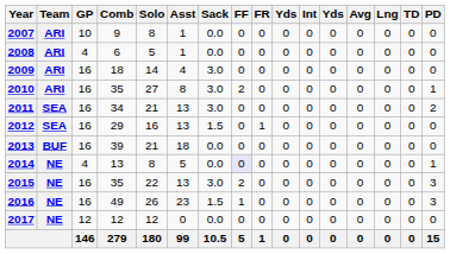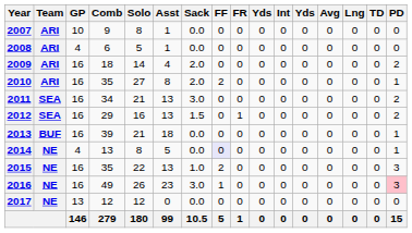2009 | Sack: 3.0 -> 2.0
2009 | PD: 0 -> 2
2010 | Sack: 3.0 -> 2.0
2012 | PD: 0 -> 2
2013 | PD: 0 -> 1
2015 | Sack: 3.0 -> 1.0
2016 | Sack: 1.5 -> 3.0
2016 | PD: no background -> pink background
2017 | GP: 12 -> 13
